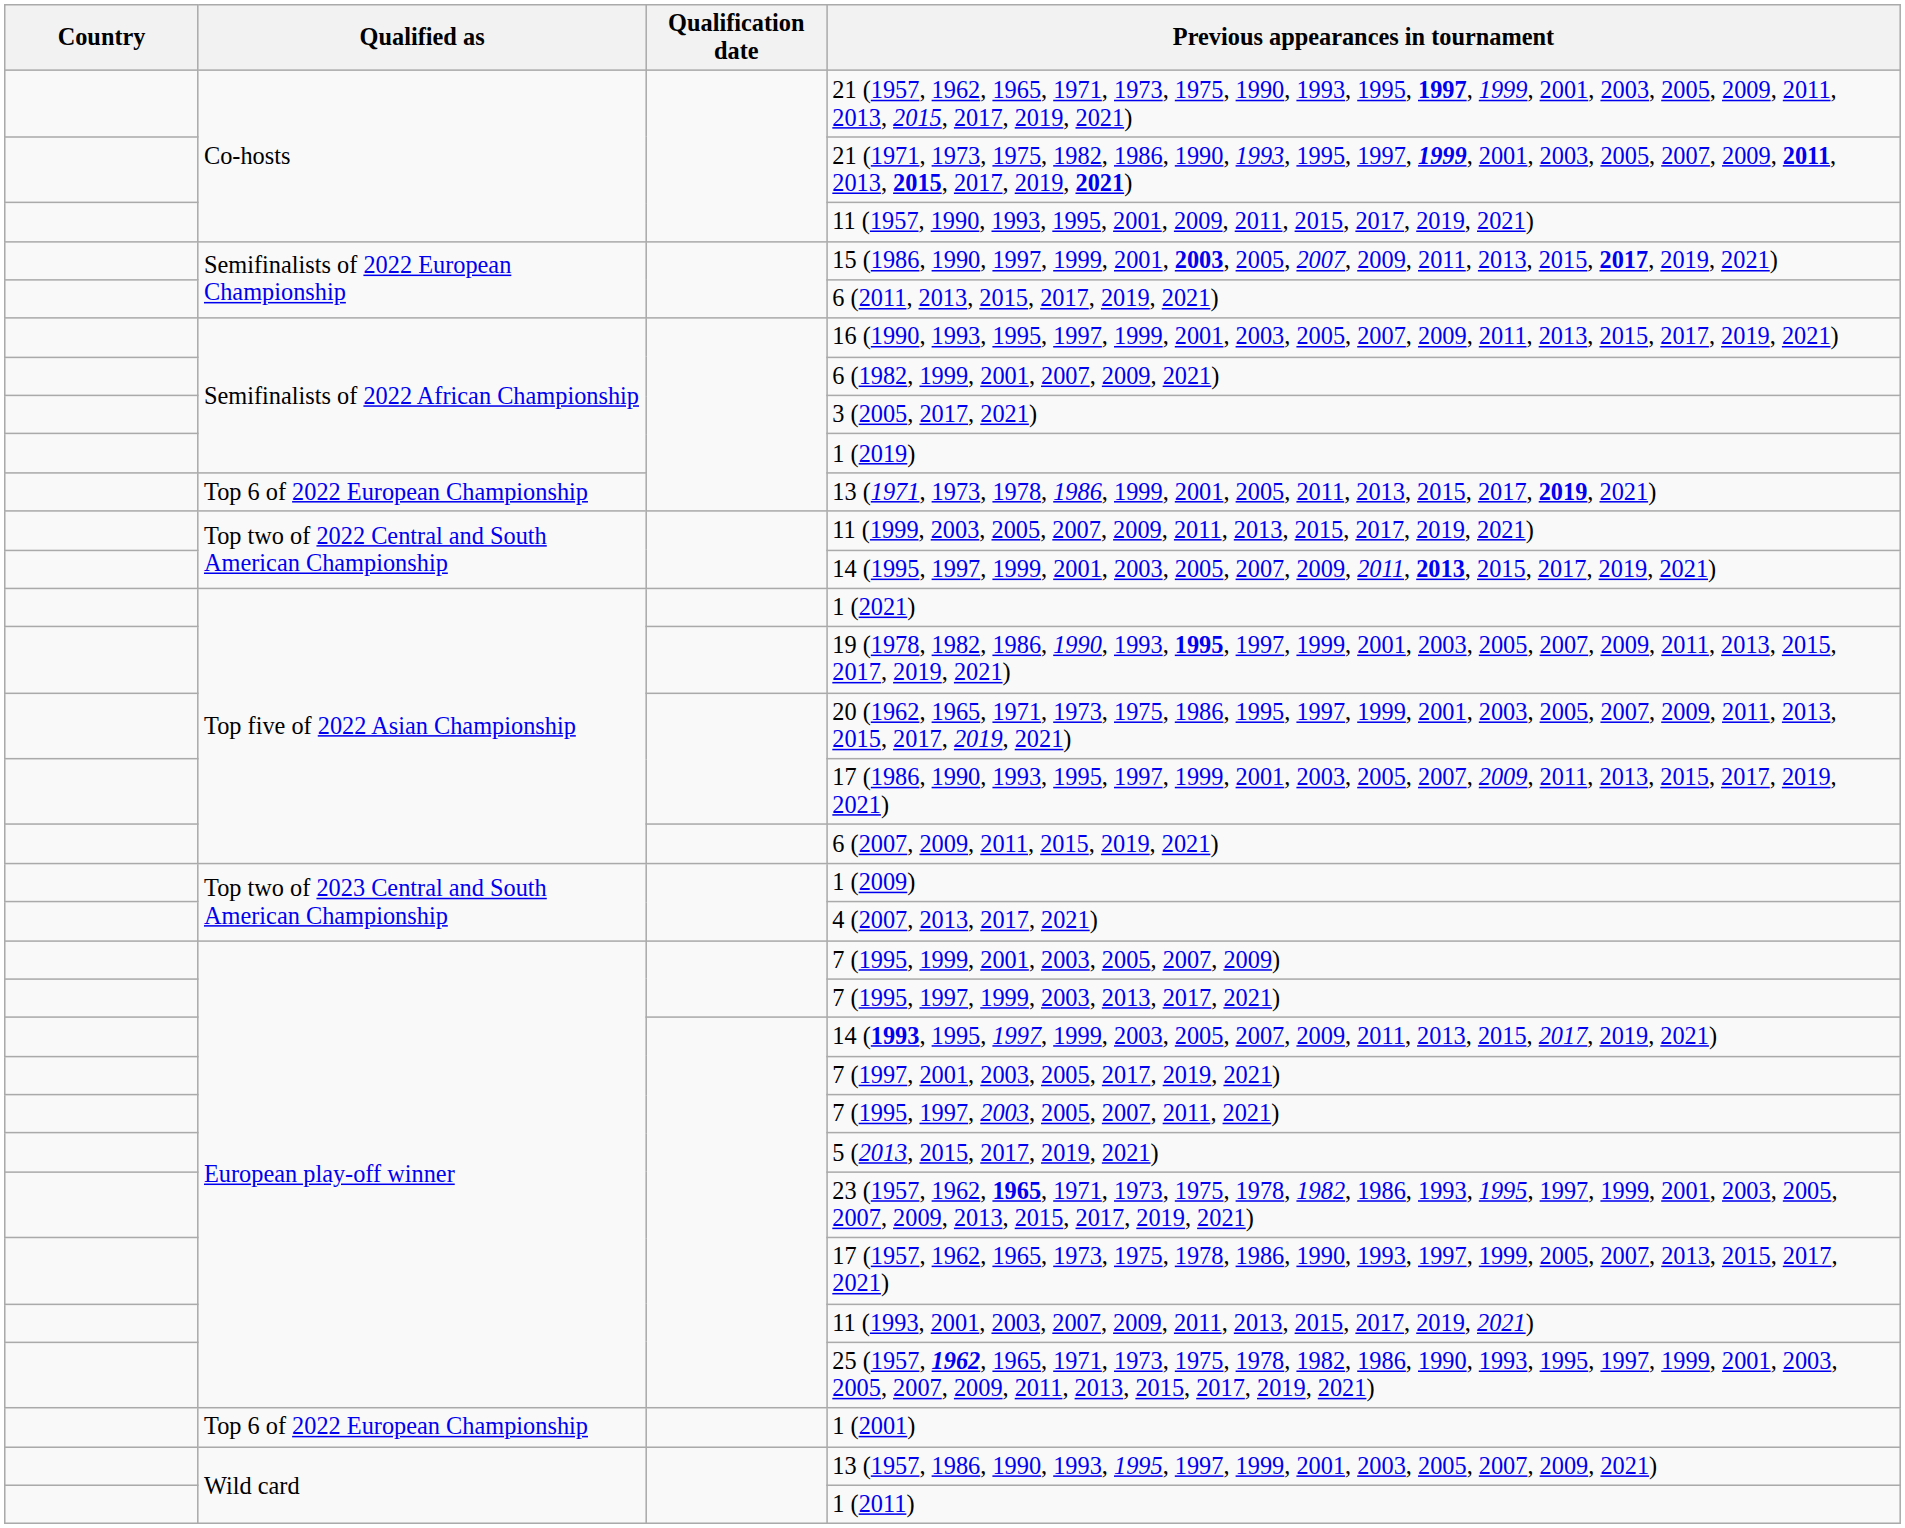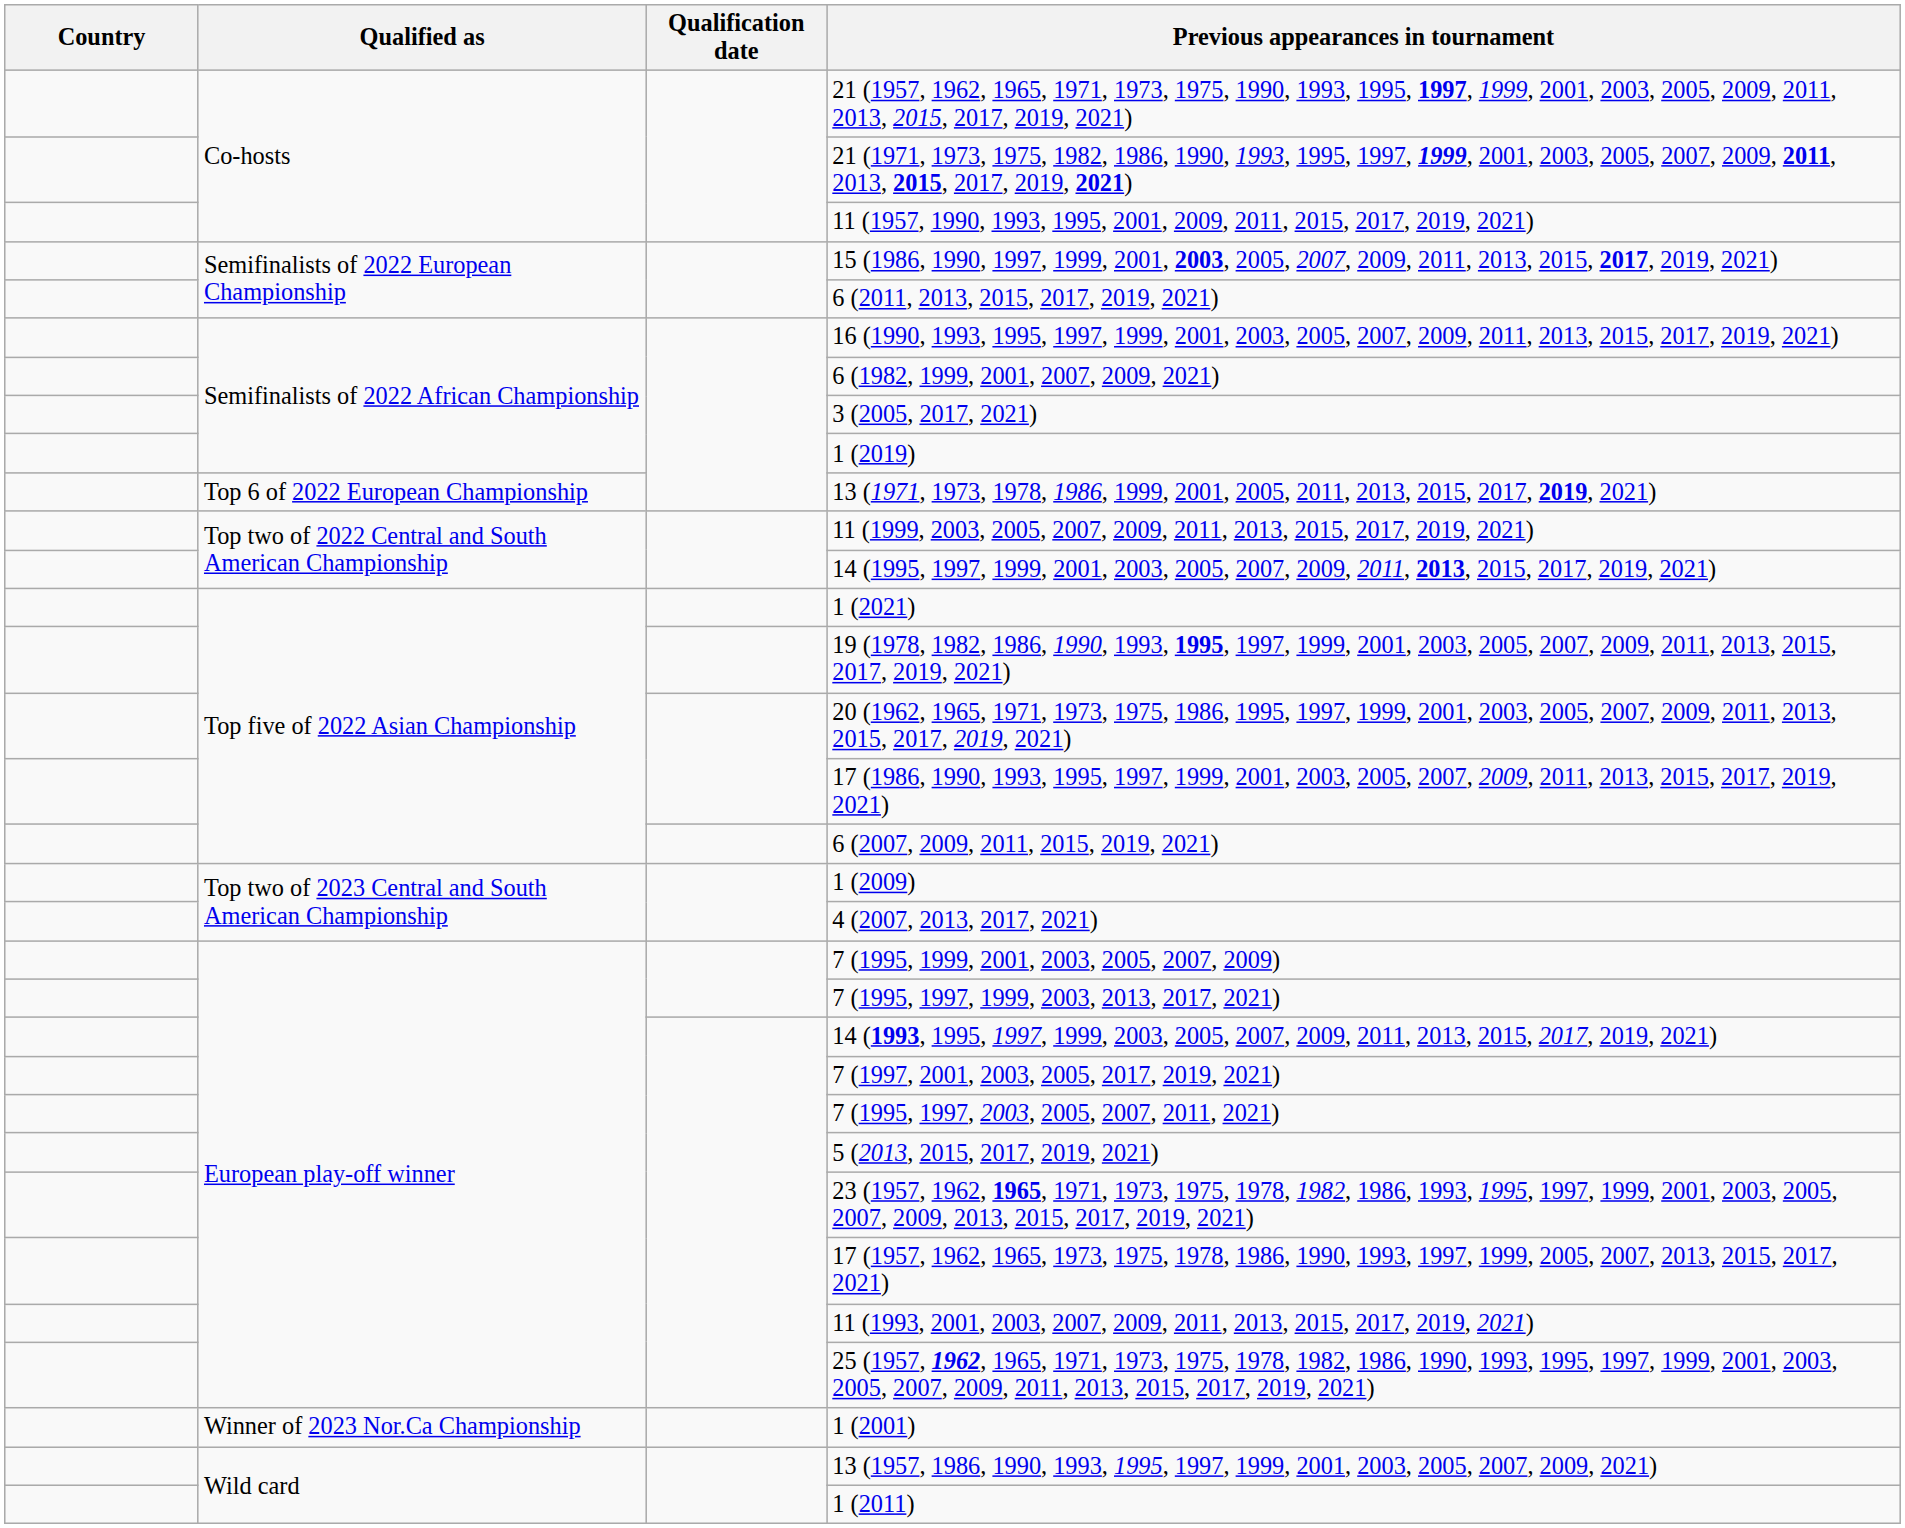1 (2001) | Qualified as: Top 6 of 2022 European Championship -> Winner of 2023 Nor.Ca Championship
